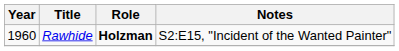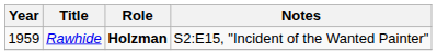Rawhide | Year: 1960 -> 1959
